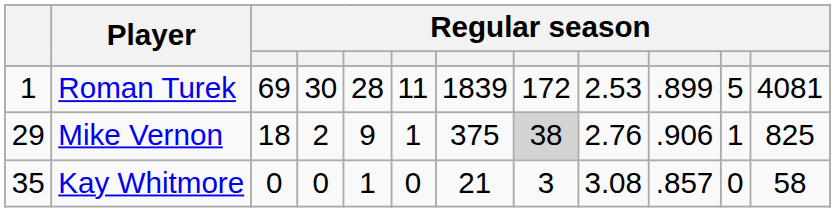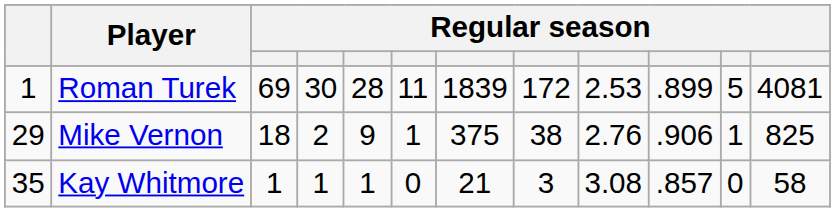Mike Vernon | column 8: lightgrey background -> no background
Kay Whitmore | column 3: 0 -> 1
Kay Whitmore | column 4: 0 -> 1
